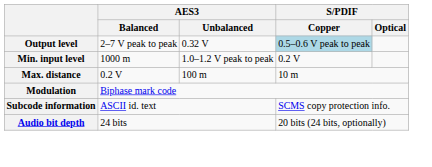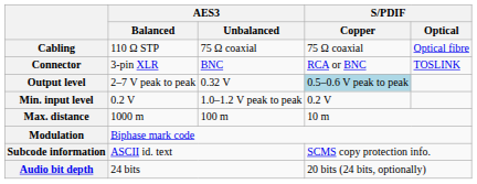+ row: Cabling | 110 Ω STP | 75 Ω coaxial | 75 Ω coaxial | Optical fibre
+ row: Connector | 3-pin XLR | BNC | RCA or BNC | TOSLINK
Min. input level | AES3 / Balanced: 1000 m -> 0.2 V
Max. distance | AES3 / Balanced: 0.2 V -> 1000 m
